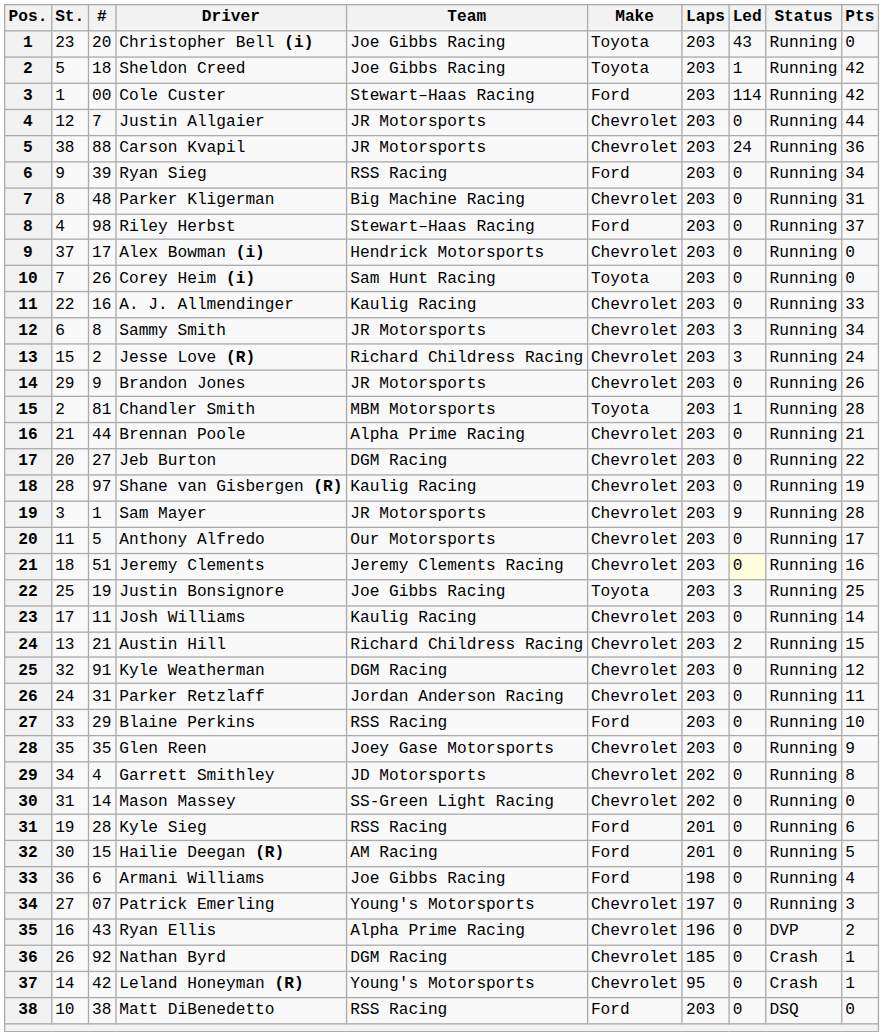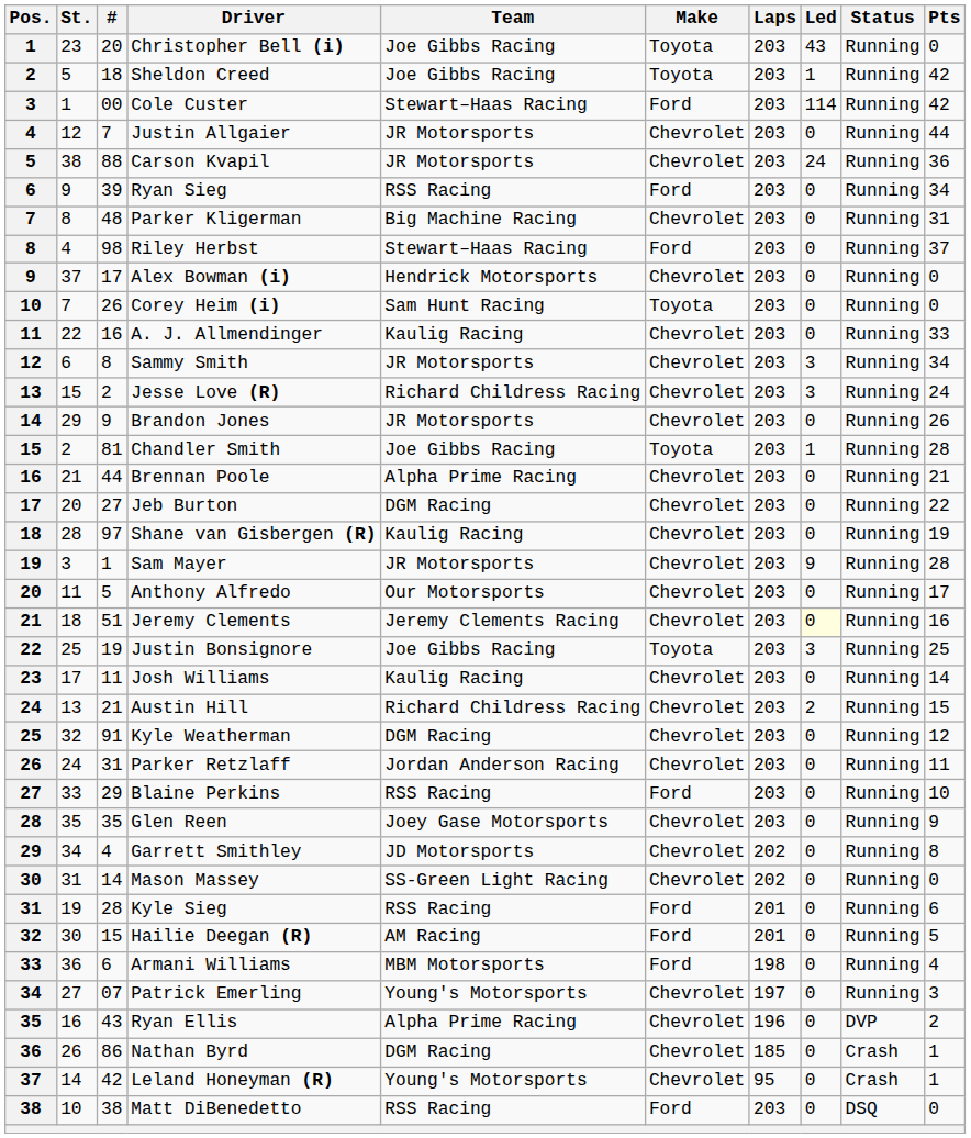Chandler Smith | Team: MBM Motorsports -> Joe Gibbs Racing
Armani Williams | Team: Joe Gibbs Racing -> MBM Motorsports
Nathan Byrd | #: 92 -> 86
